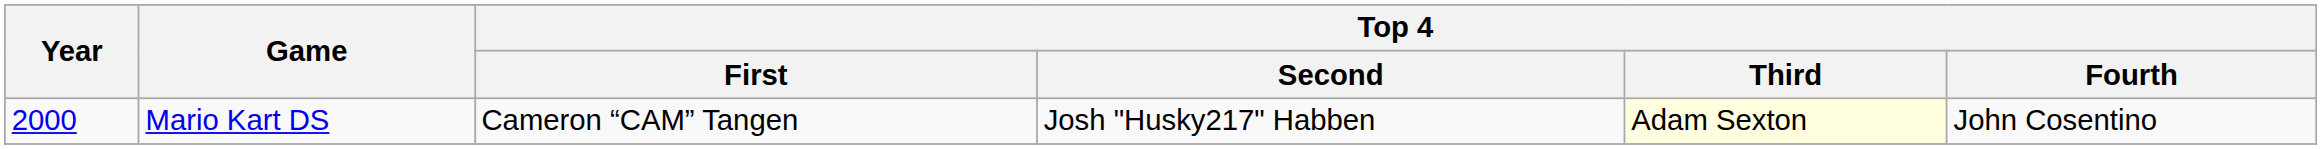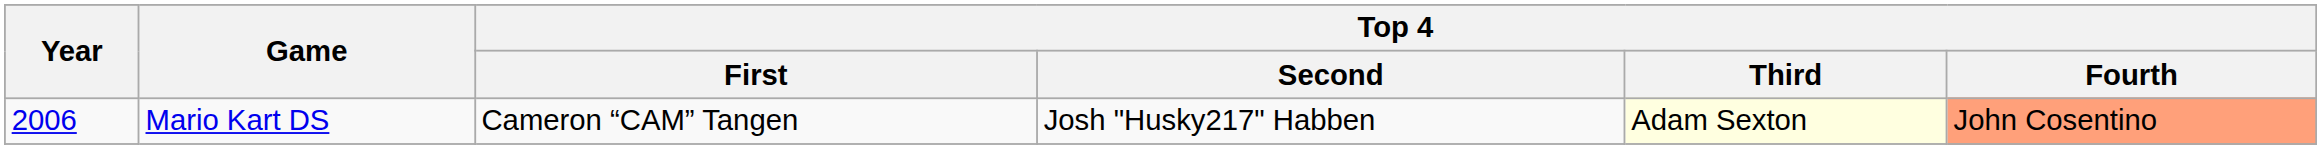Mario Kart DS | Year: 2000 -> 2006
Mario Kart DS | Top 4 / Fourth: no background -> lightsalmon background
